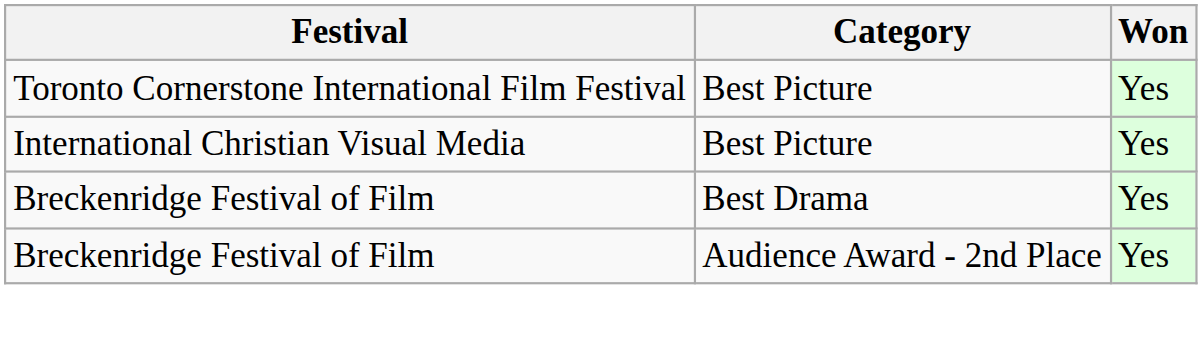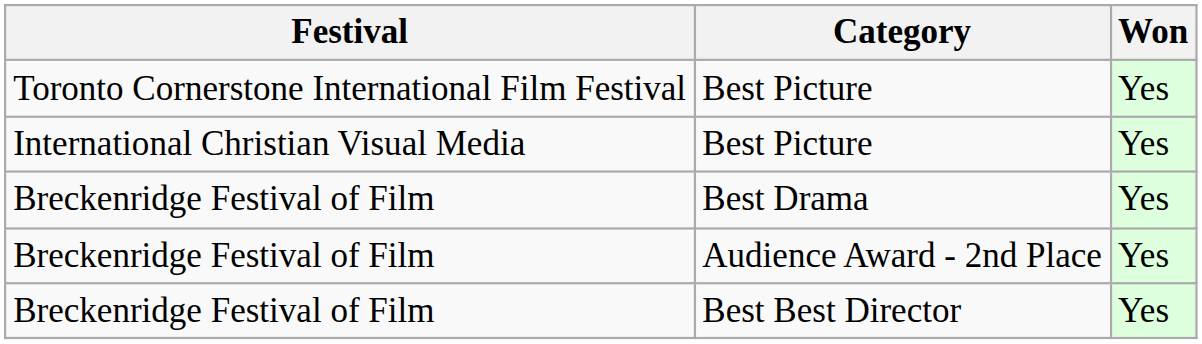+ row: Breckenridge Festival of Film | Best Best Director | Yes
